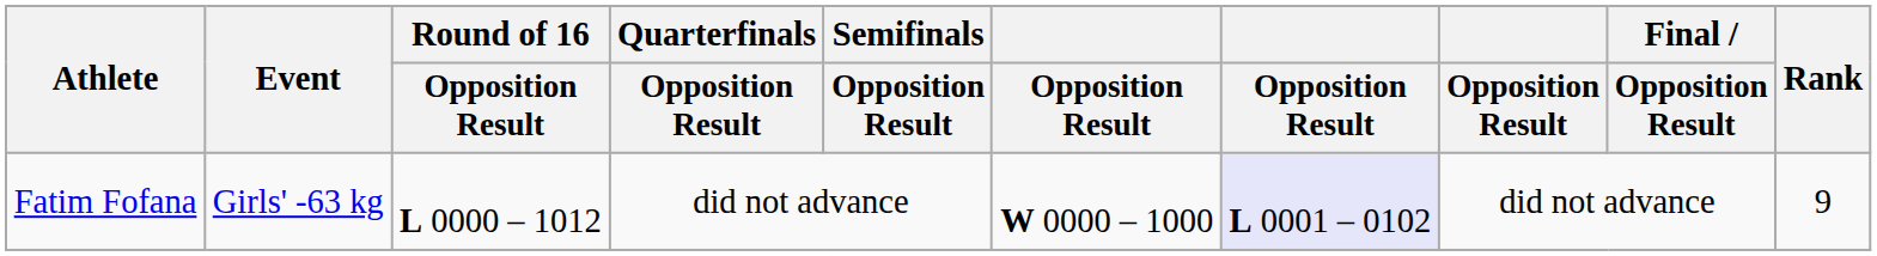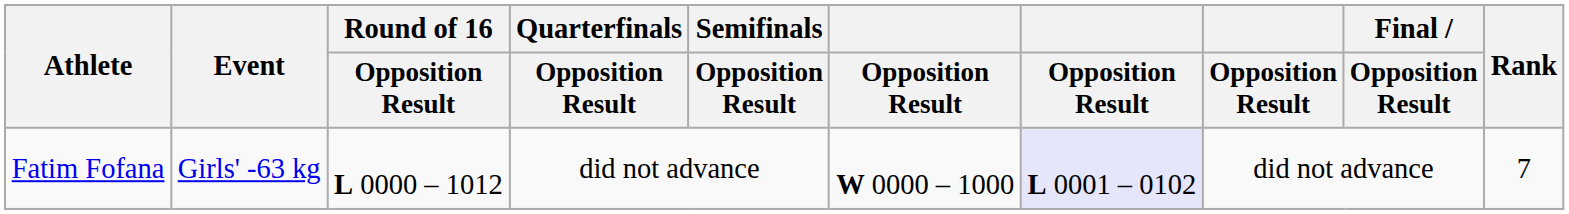Fatim Fofana | Rank: 9 -> 7
